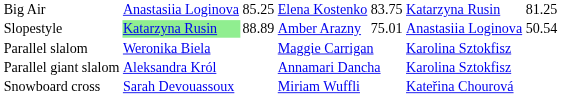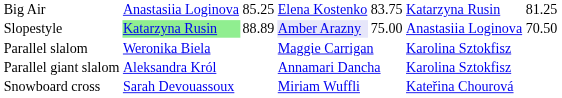Slopestyle | column 4: no background -> lavender background
Slopestyle | column 5: 75.01 -> 75.00
Slopestyle | column 7: 50.54 -> 70.50
